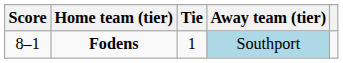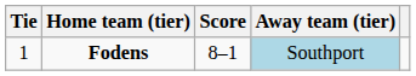columns swapped: Tie <-> Score
